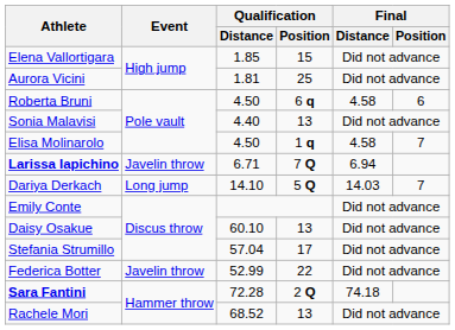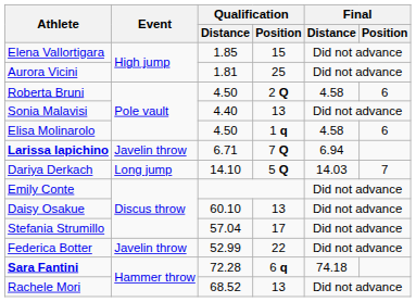Roberta Bruni | Qualification / Position: 6 q -> 2 Q
Elisa Molinarolo | Final / Position: 7 -> 6
Sara Fantini | Qualification / Position: 2 Q -> 6 q
